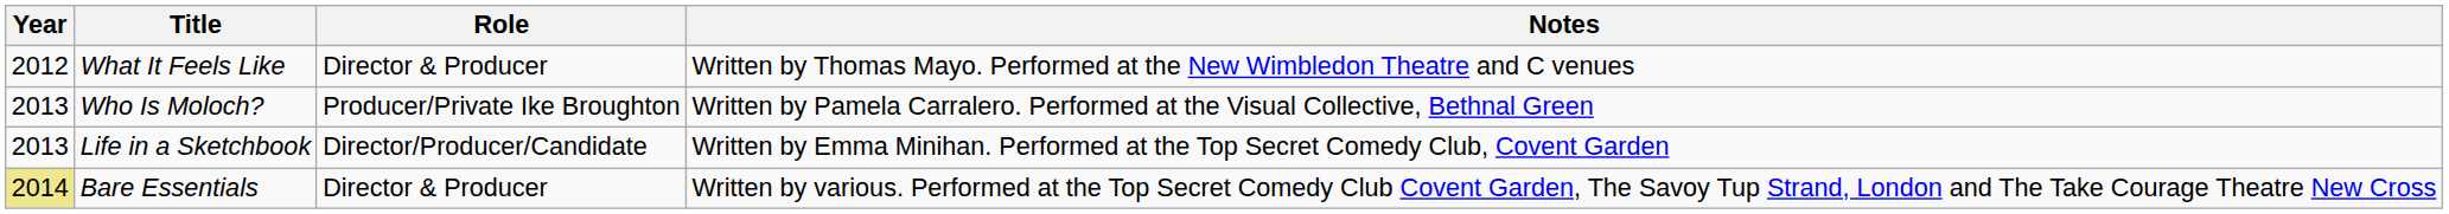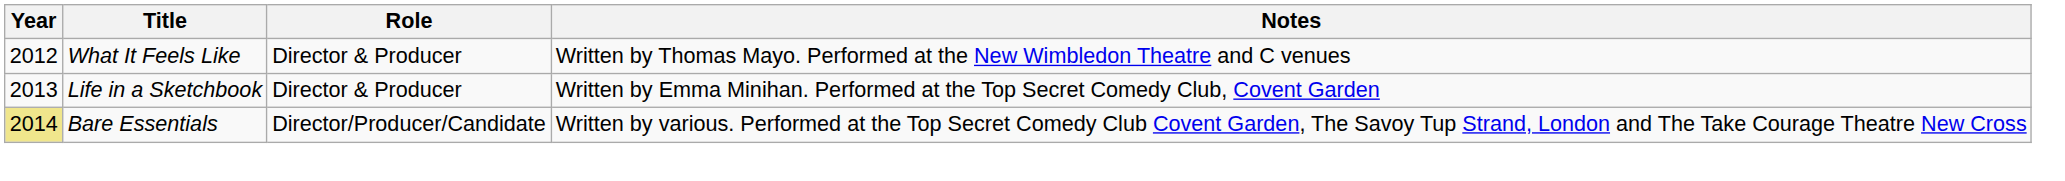- row: 2013 | Who Is Moloch? | Producer/Private Ike Broughton | Written by Pamela Carralero. Performed at the Visual Collective, Bethnal Green
Life in a Sketchbook | Role: Director/Producer/Candidate -> Director & Producer
Bare Essentials | Role: Director & Producer -> Director/Producer/Candidate
